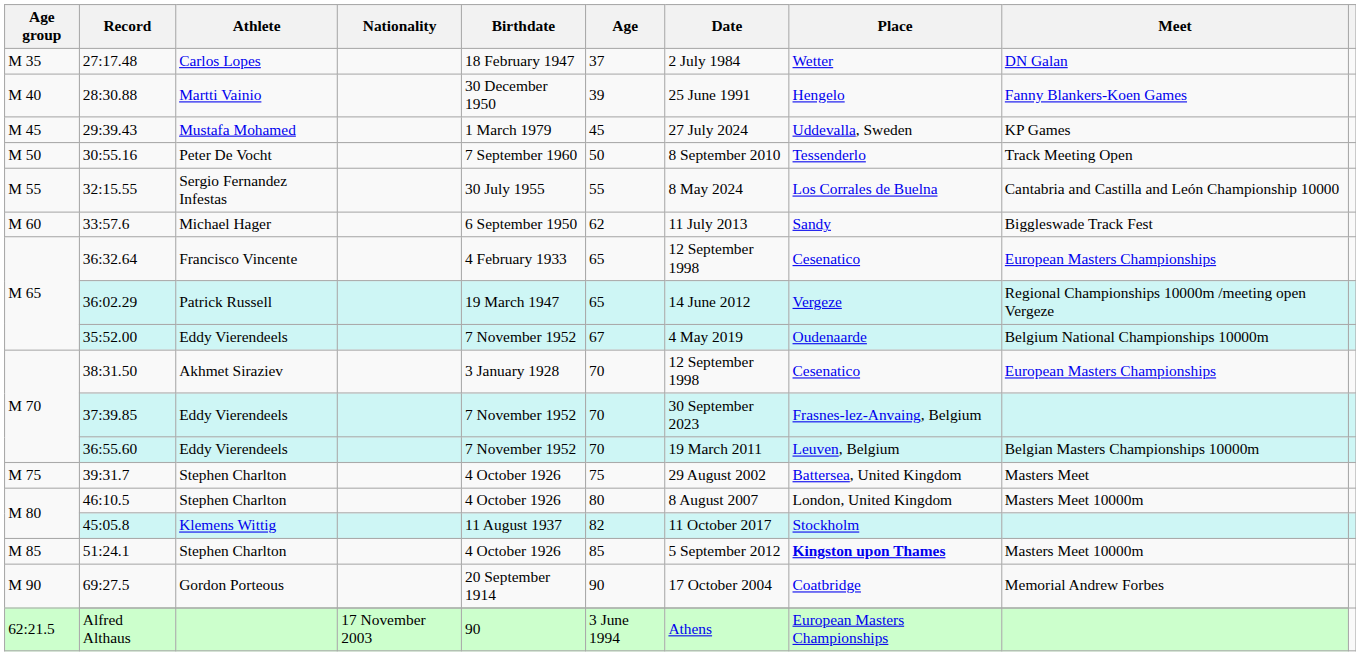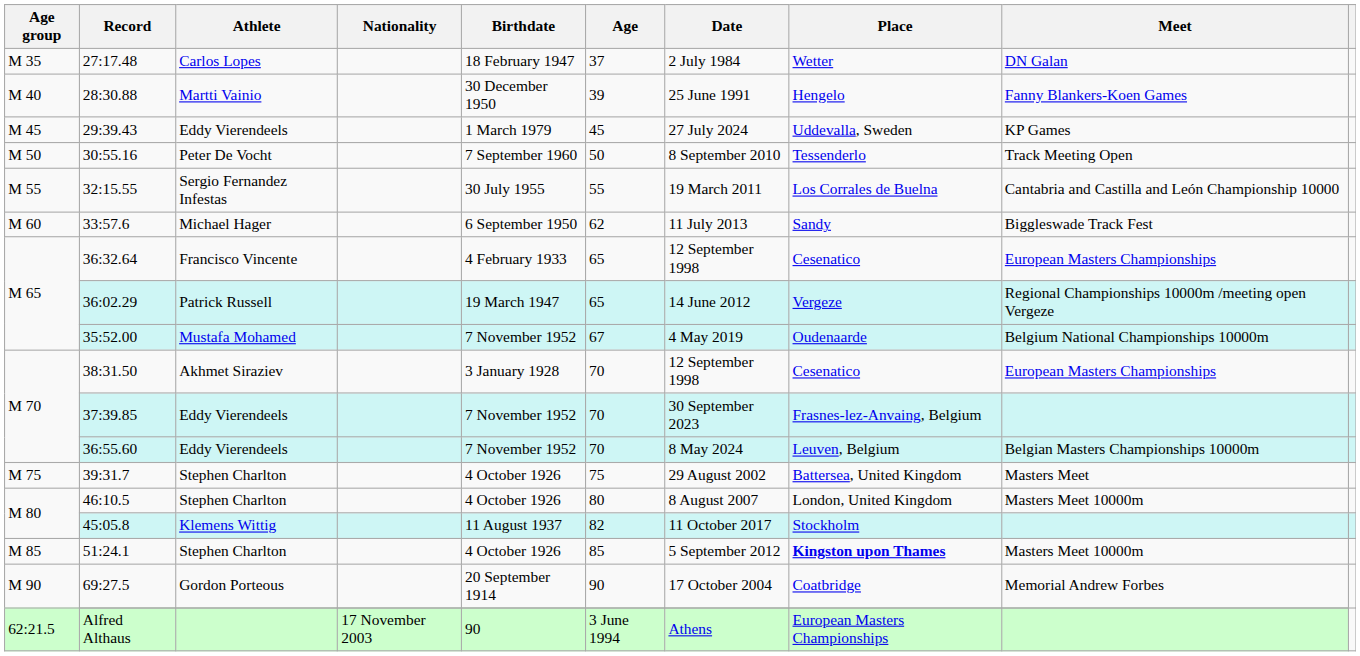29:39.43 | Athlete: Mustafa Mohamed -> Eddy Vierendeels
32:15.55 | Date: 8 May 2024 -> 19 March 2011
35:52.00 | Athlete: Eddy Vierendeels -> Mustafa Mohamed
36:55.60 | Date: 19 March 2011 -> 8 May 2024
